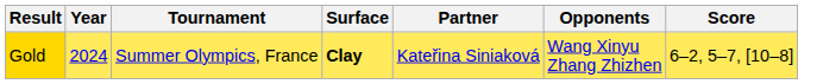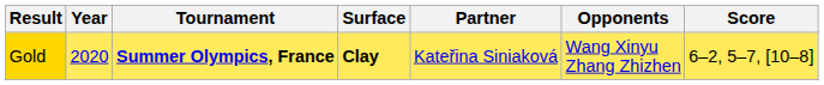Gold | Year: 2024 -> 2020
Gold | Tournament: normal -> bold
